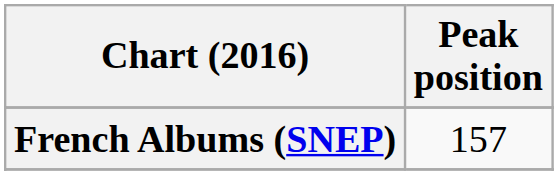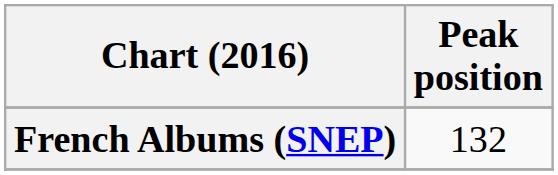French Albums (SNEP) | Peak position: 157 -> 132
